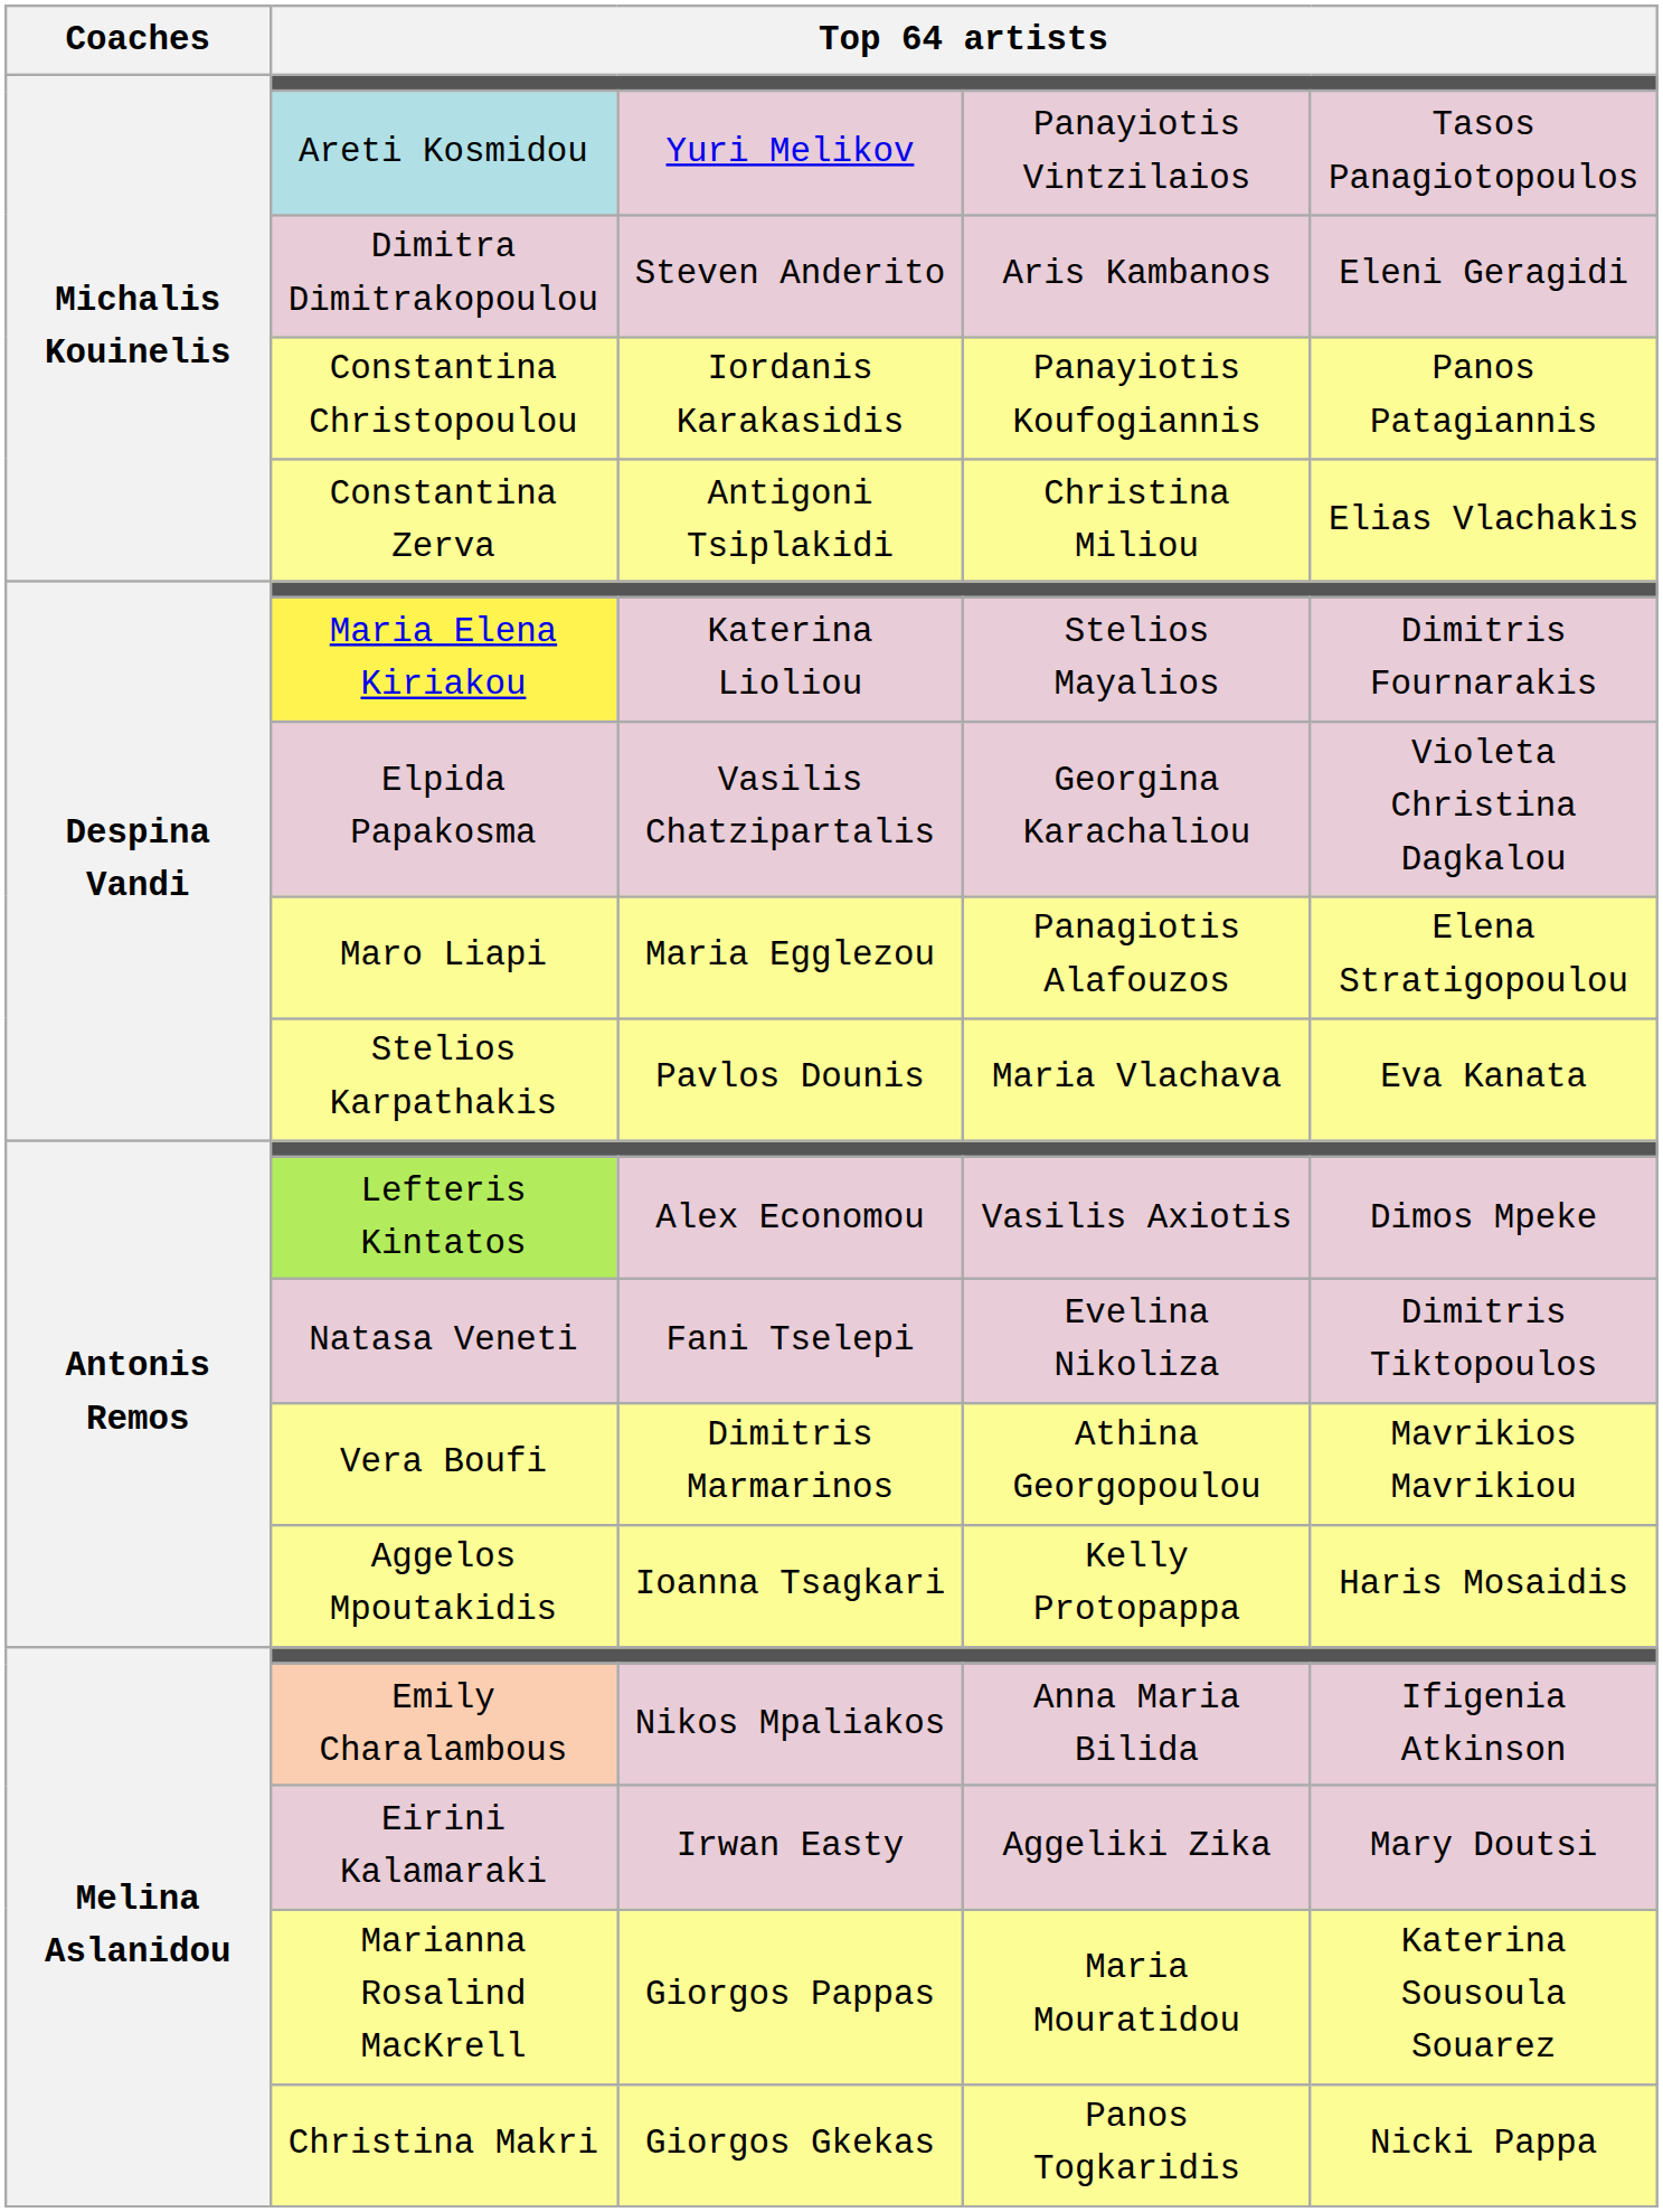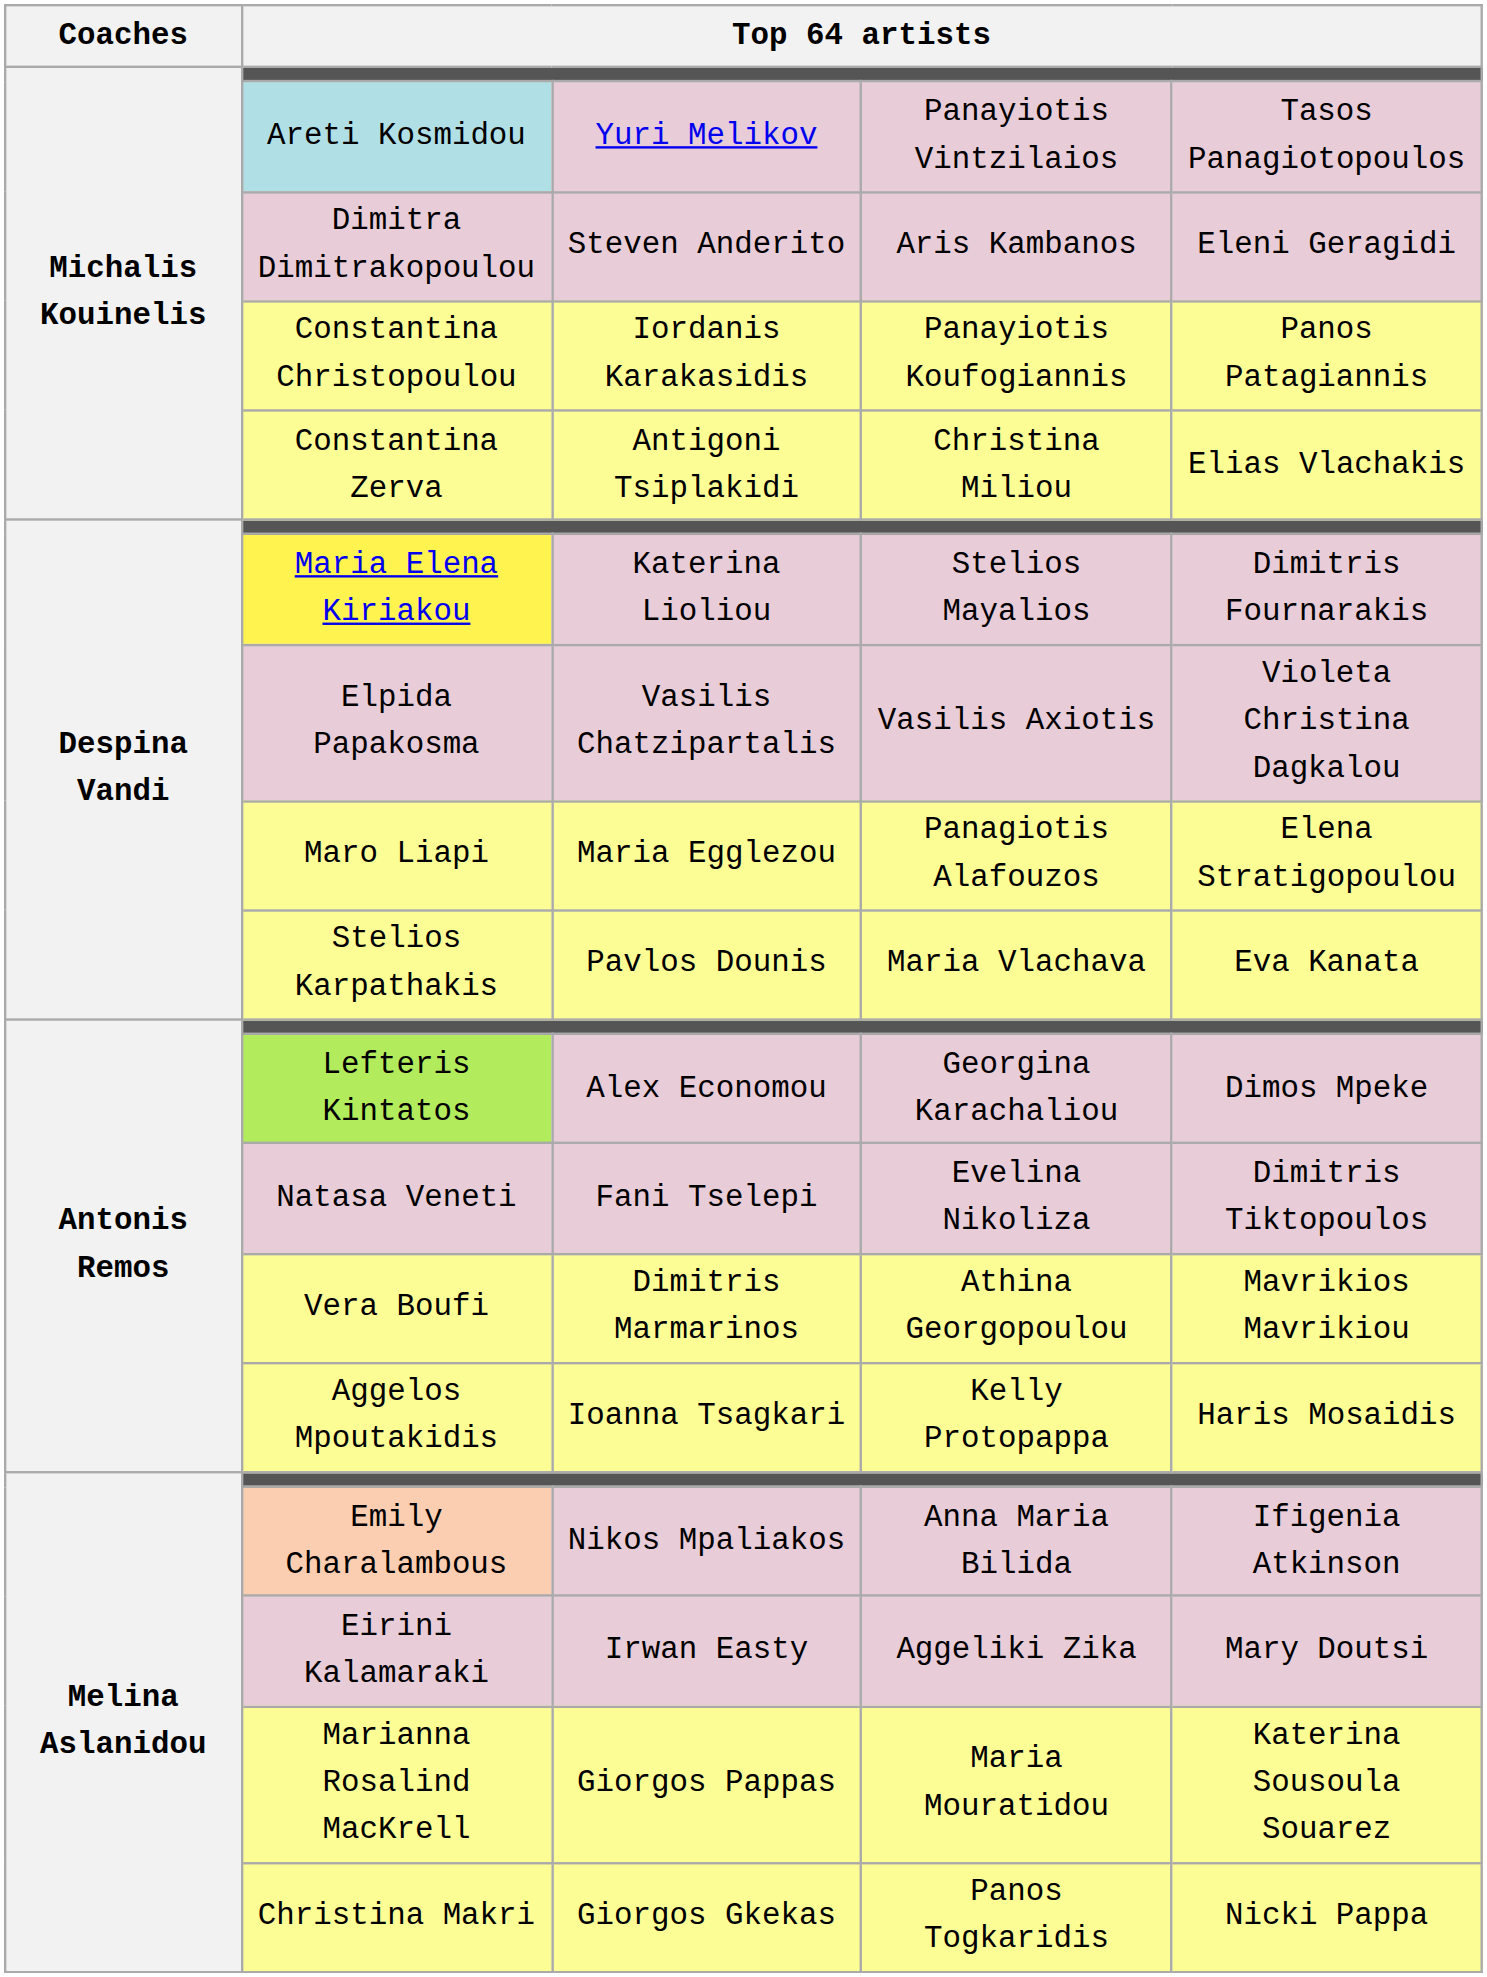Elpida Papakosma | column 4: Georgina Karachaliou -> Vasilis Axiotis
Lefteris Kintatos | column 4: Vasilis Axiotis -> Georgina Karachaliou
